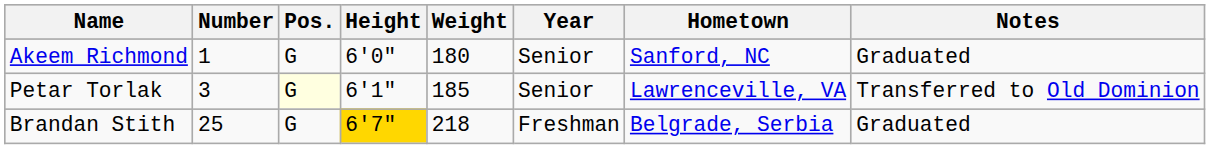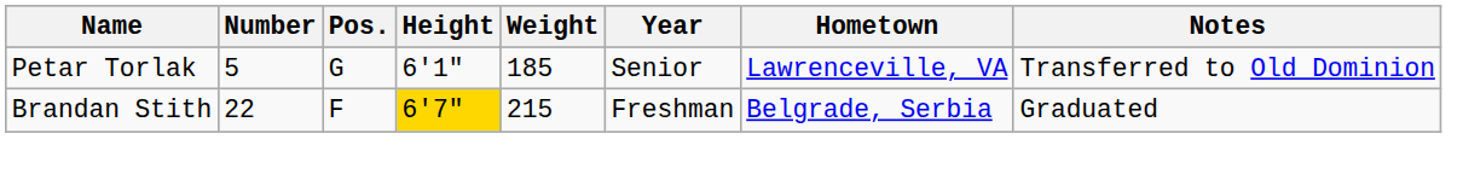- row: Akeem Richmond | 1 | G | 6'0" | 180 | Senior | Sanford, NC | Graduated
Petar Torlak | Number: 3 -> 5
Petar Torlak | Pos.: lightyellow background -> no background
Brandan Stith | Number: 25 -> 22
Brandan Stith | Pos.: G -> F
Brandan Stith | Weight: 218 -> 215
